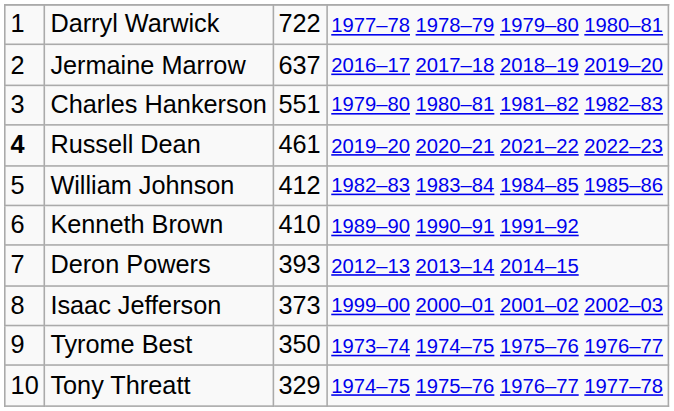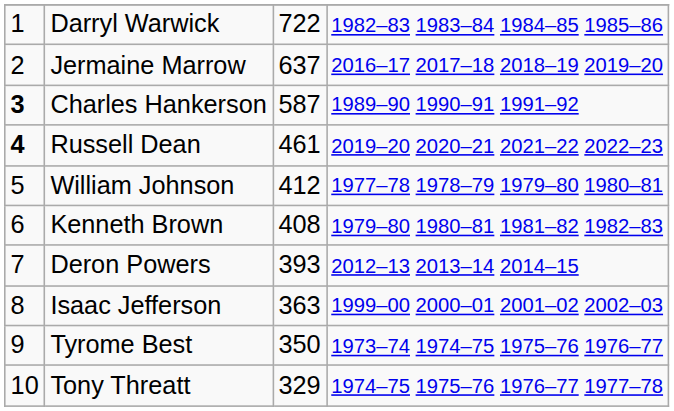Darryl Warwick | column 4: 1977–78 1978–79 1979–80 1980–81 -> 1982–83 1983–84 1984–85 1985–86
Charles Hankerson | column 1: normal -> bold
Charles Hankerson | column 3: 551 -> 587
Charles Hankerson | column 4: 1979–80 1980–81 1981–82 1982–83 -> 1989–90 1990–91 1991–92
William Johnson | column 4: 1982–83 1983–84 1984–85 1985–86 -> 1977–78 1978–79 1979–80 1980–81
Kenneth Brown | column 3: 410 -> 408
Kenneth Brown | column 4: 1989–90 1990–91 1991–92 -> 1979–80 1980–81 1981–82 1982–83
Isaac Jefferson | column 3: 373 -> 363
